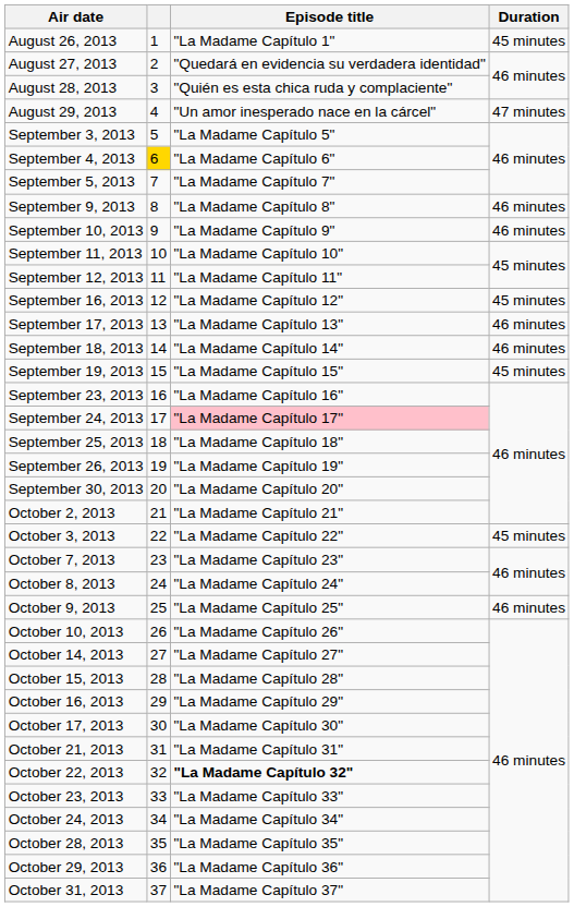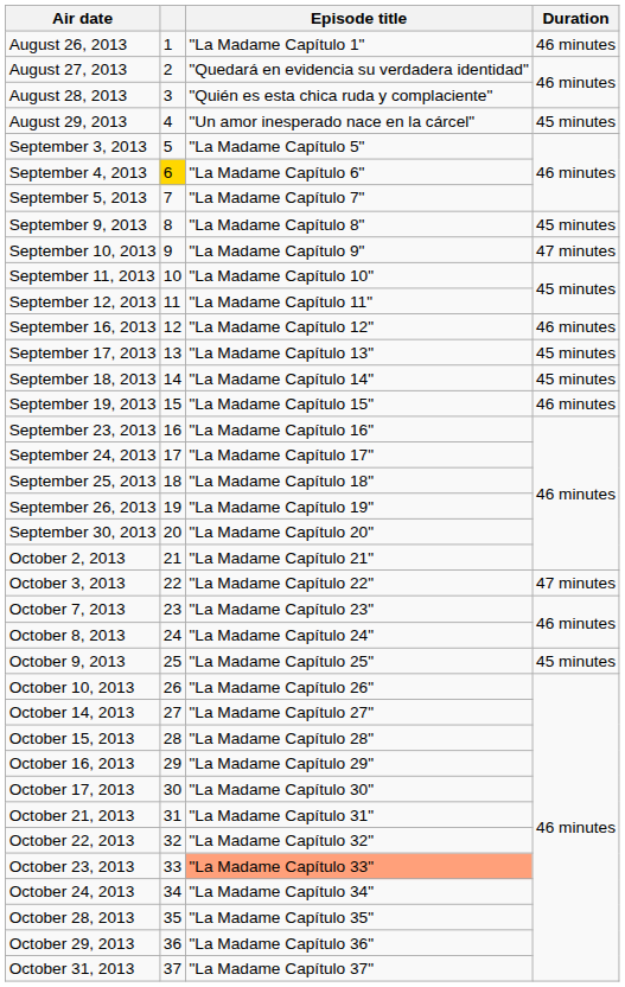August 26, 2013 | Duration: 45 minutes -> 46 minutes
August 29, 2013 | Duration: 47 minutes -> 45 minutes
September 9, 2013 | Duration: 46 minutes -> 45 minutes
September 10, 2013 | Duration: 46 minutes -> 47 minutes
September 16, 2013 | Duration: 45 minutes -> 46 minutes
September 17, 2013 | Duration: 46 minutes -> 45 minutes
September 18, 2013 | Duration: 46 minutes -> 45 minutes
September 19, 2013 | Duration: 45 minutes -> 46 minutes
September 24, 2013 | Episode title: pink background -> no background
October 3, 2013 | Duration: 45 minutes -> 47 minutes
October 9, 2013 | Duration: 46 minutes -> 45 minutes
October 22, 2013 | Episode title: bold -> normal
October 23, 2013 | Episode title: no background -> lightsalmon background
